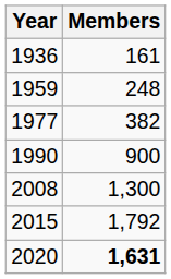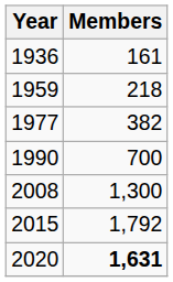1959 | Members: 248 -> 218
1990 | Members: 900 -> 700
